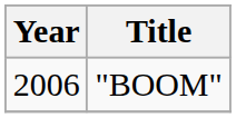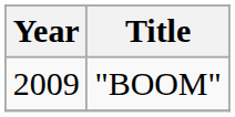"BOOM" | Year: 2006 -> 2009
